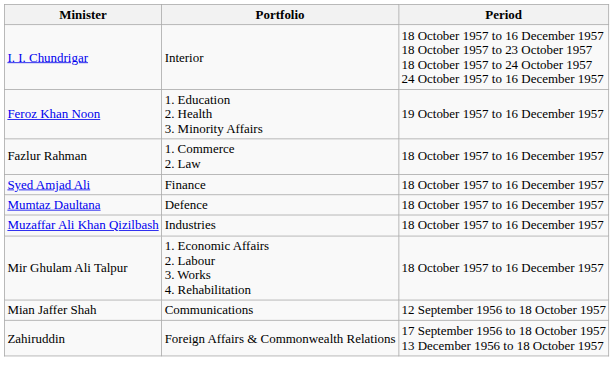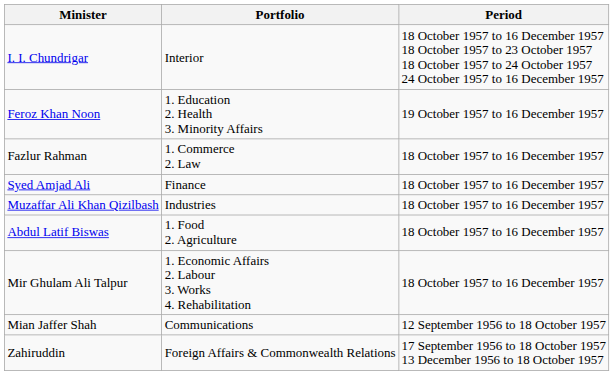- row: Mumtaz Daultana | Defence | 18 October 1957 to 16 December 1957
+ row: Abdul Latif Biswas | 1. Food 2. Agriculture | 18 October 1957 to 16 December 1957
